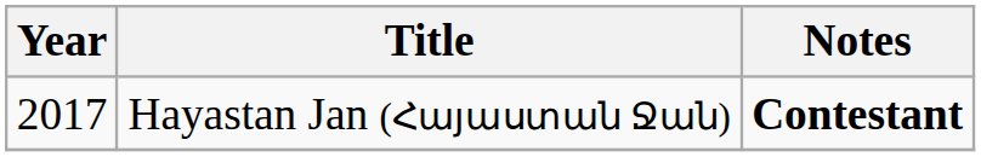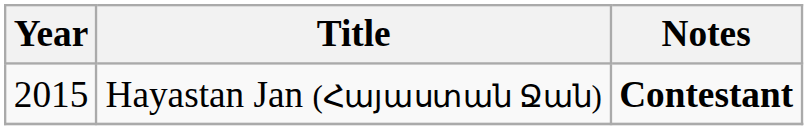Hayastan Jan (Հայաստան Ջան) | Year: 2017 -> 2015
